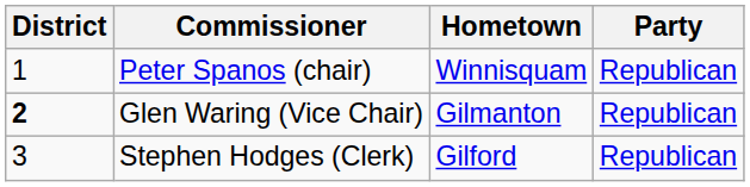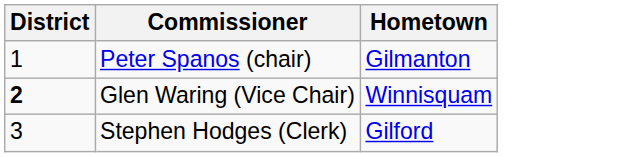- column: Party | Republican | Republican | Republican
Peter Spanos (chair) | Hometown: Winnisquam -> Gilmanton
Glen Waring (Vice Chair) | Hometown: Gilmanton -> Winnisquam
